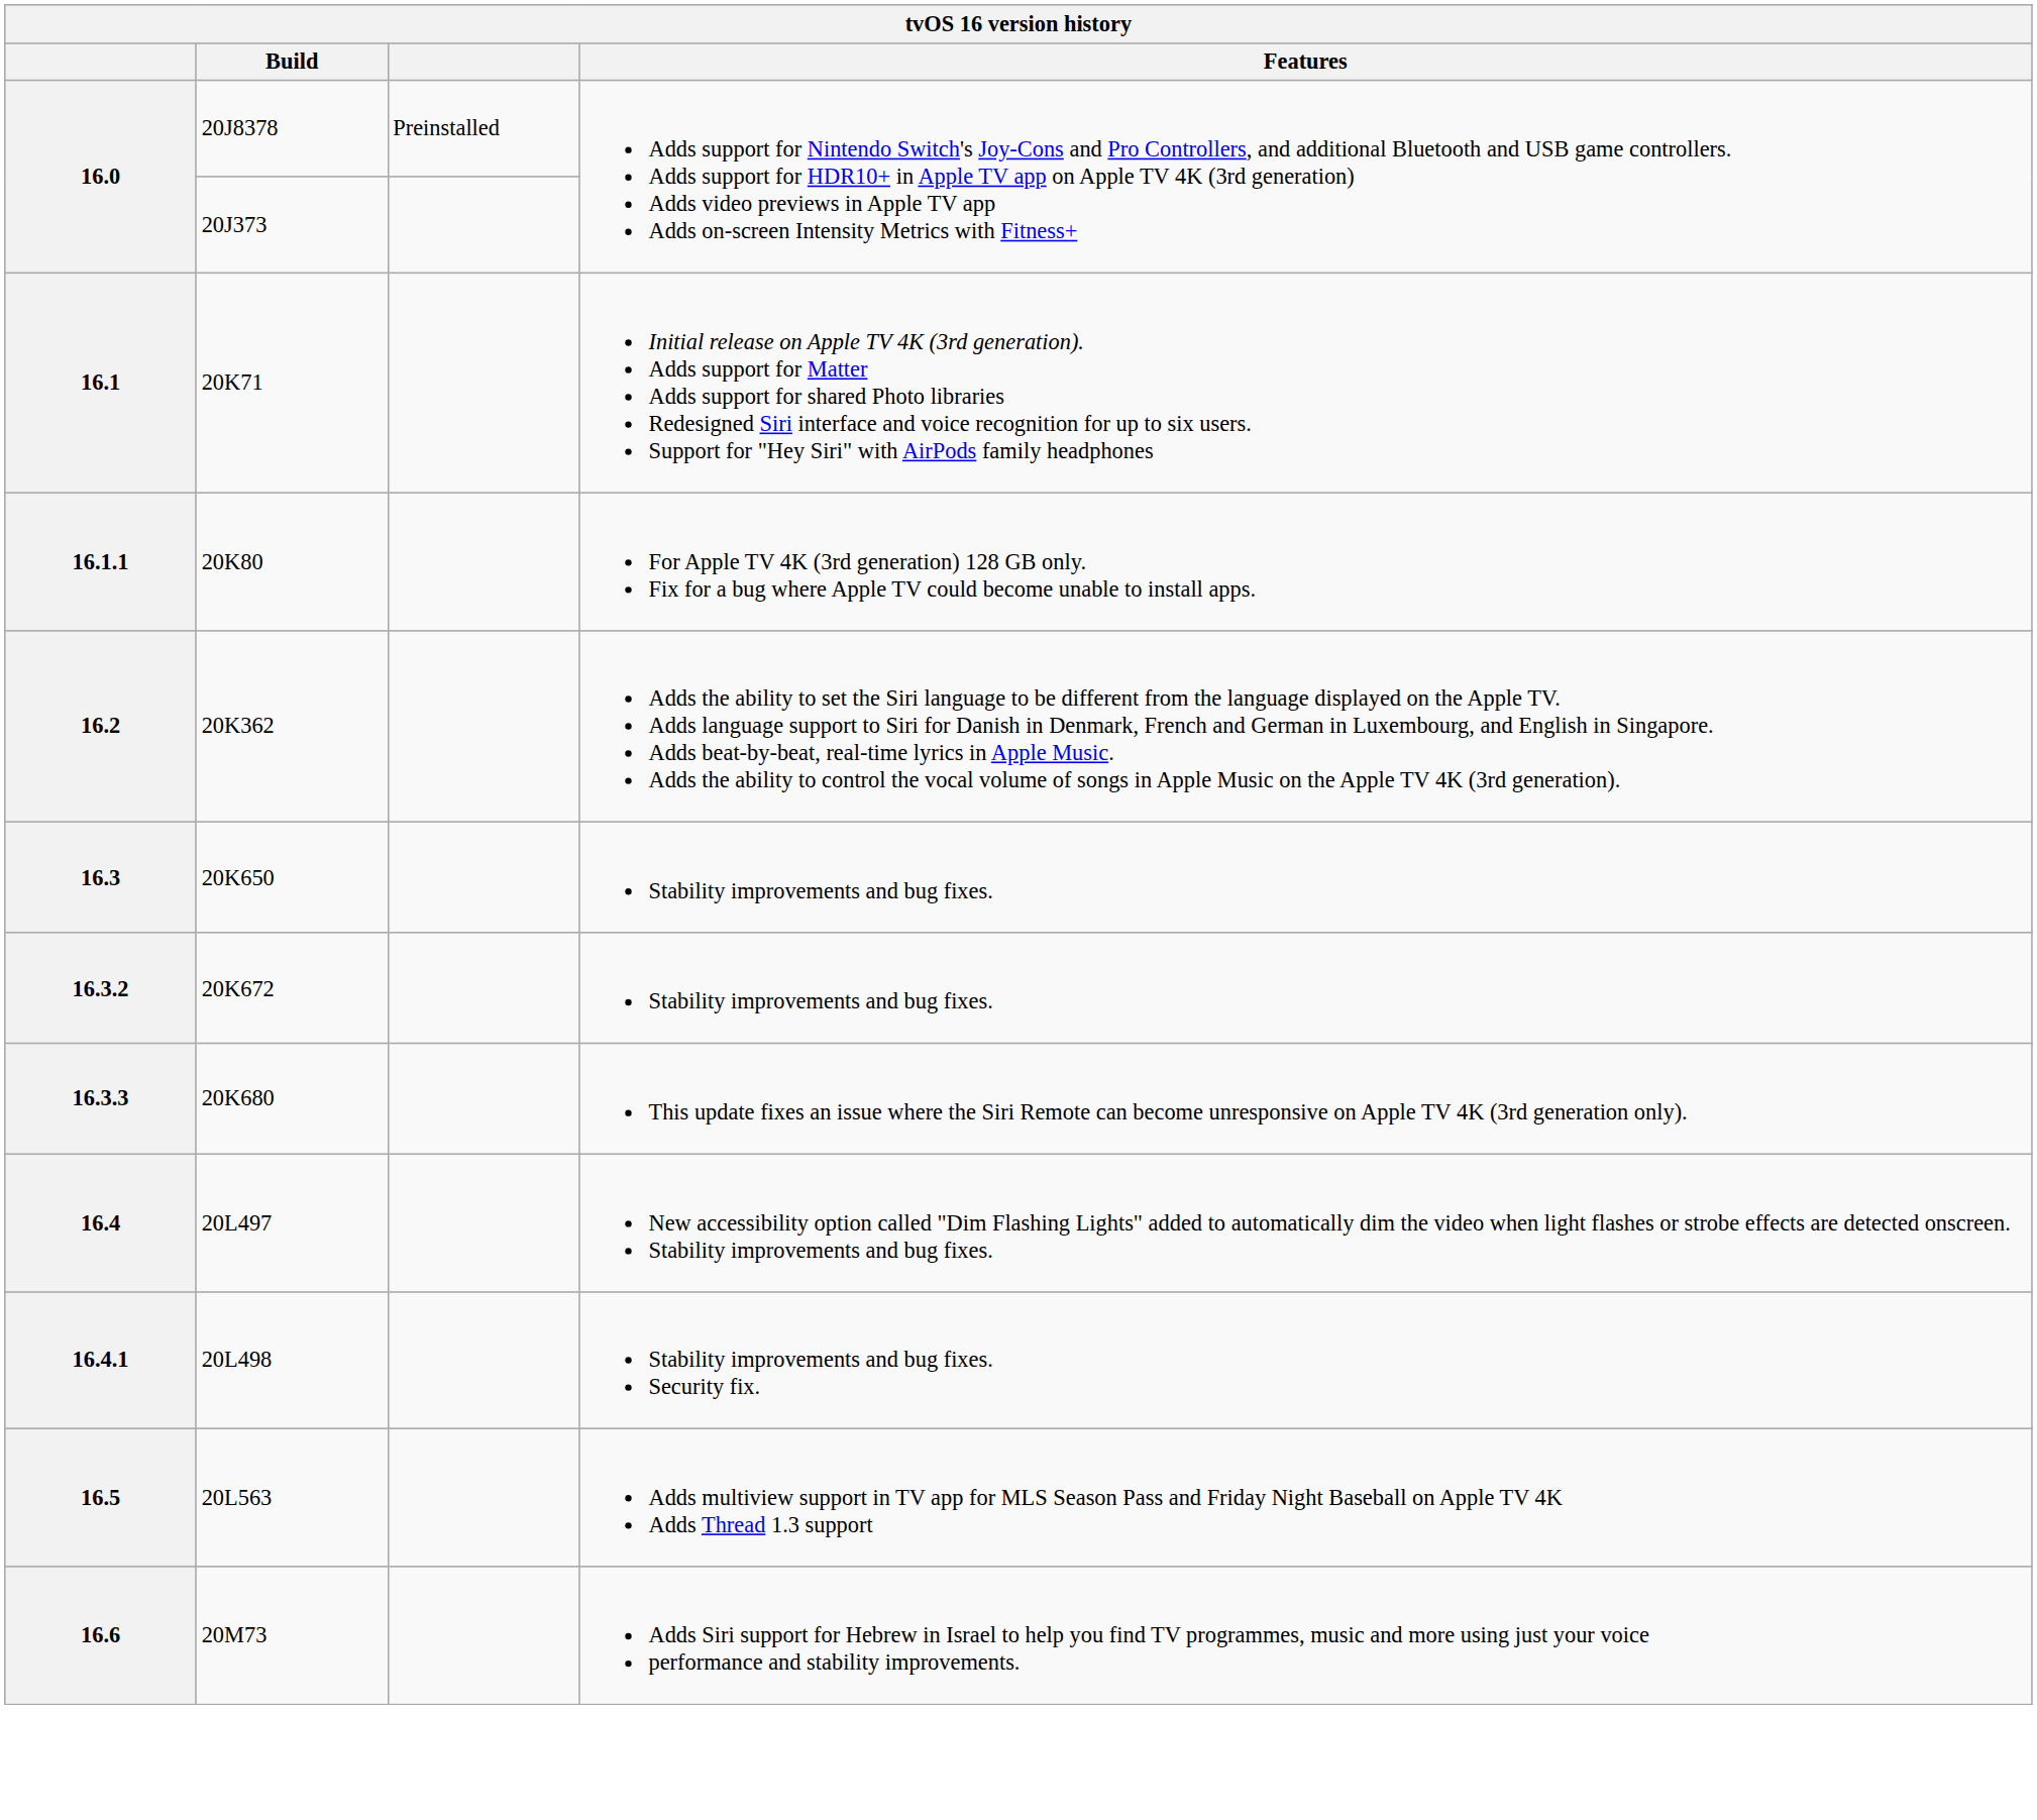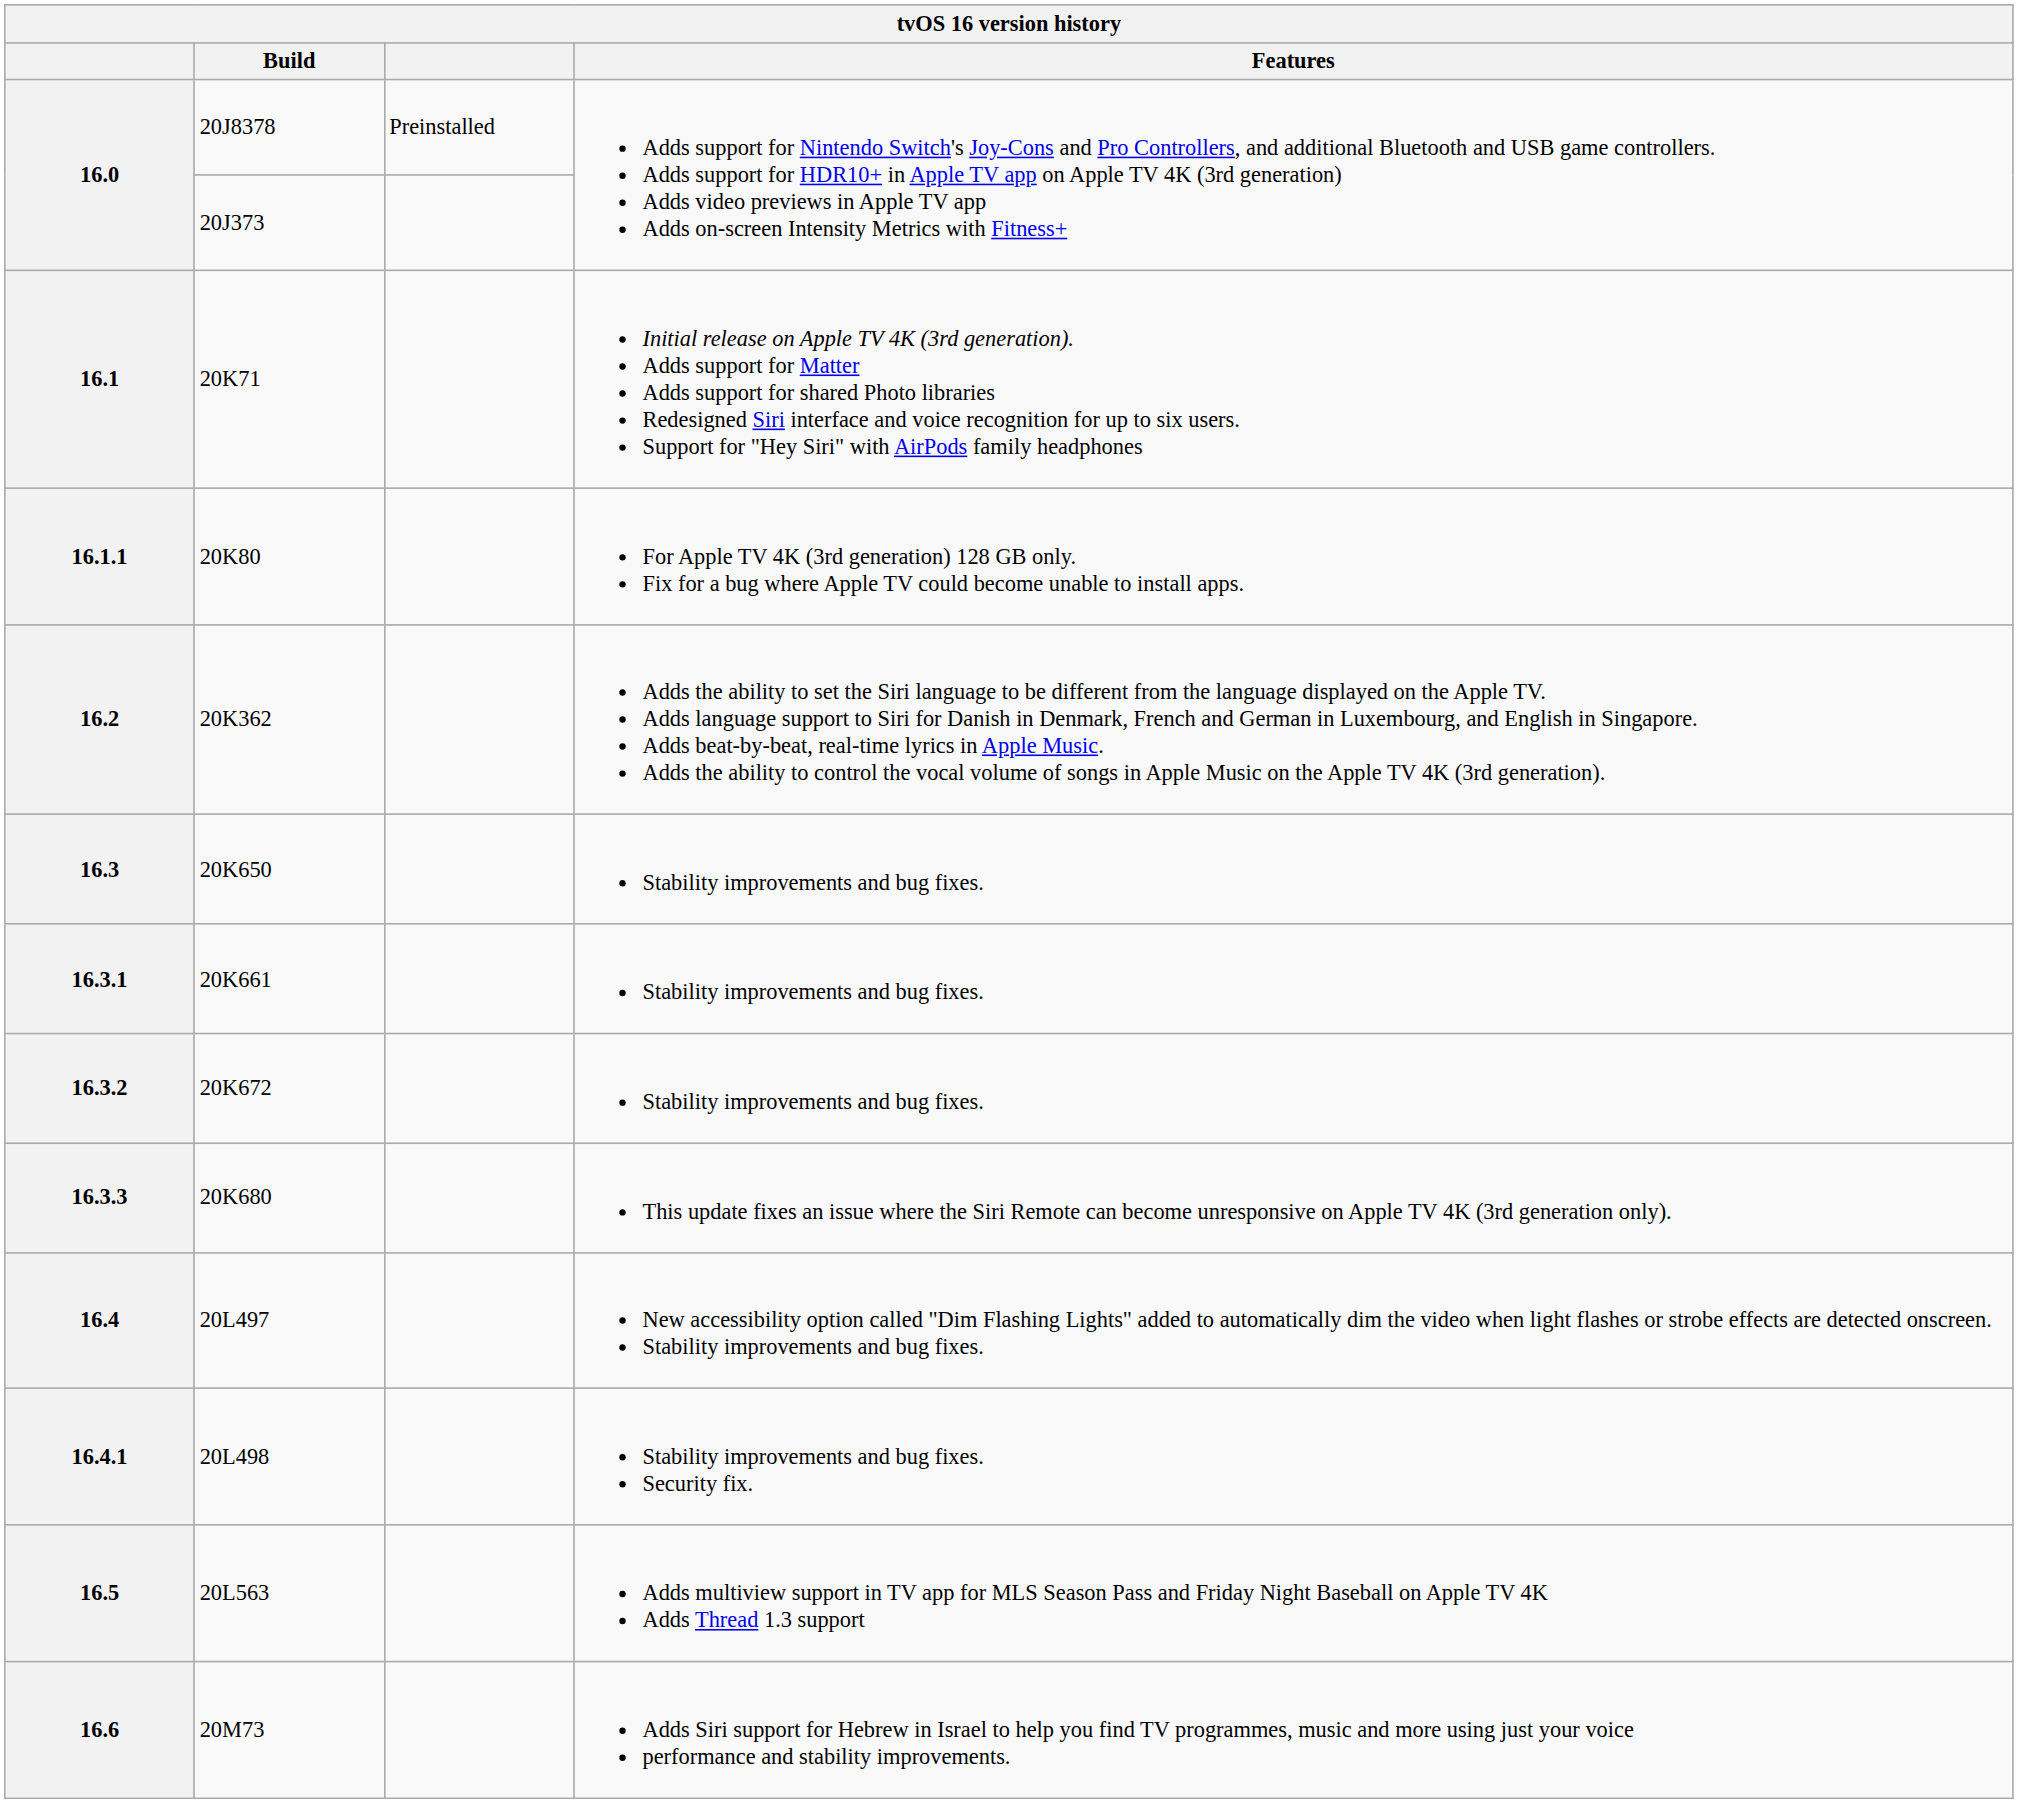+ row: 16.3.1 | 20K661 | Stability improvements and bug fixes.
